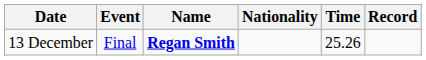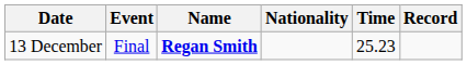13 December | Time: 25.26 -> 25.23
